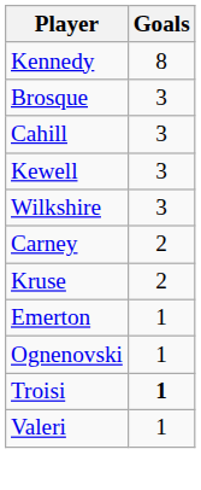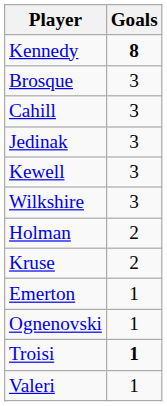Kennedy | Goals: normal -> bold
+ row: Jedinak | 3
- row: Carney | 2
+ row: Holman | 2
